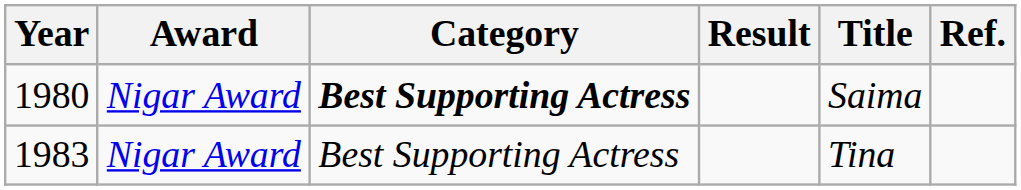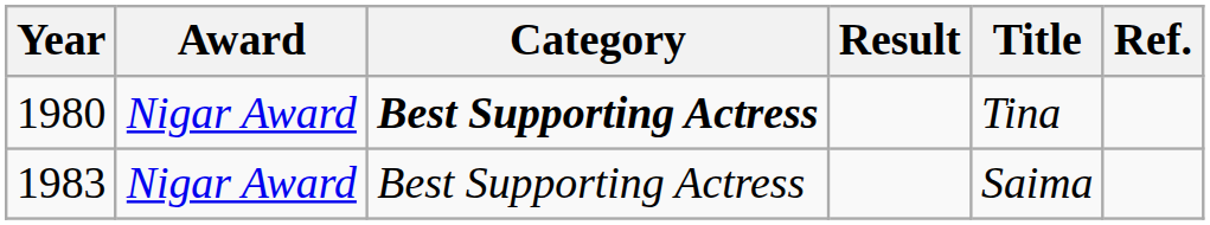1980 | Title: Saima -> Tina
1983 | Title: Tina -> Saima
